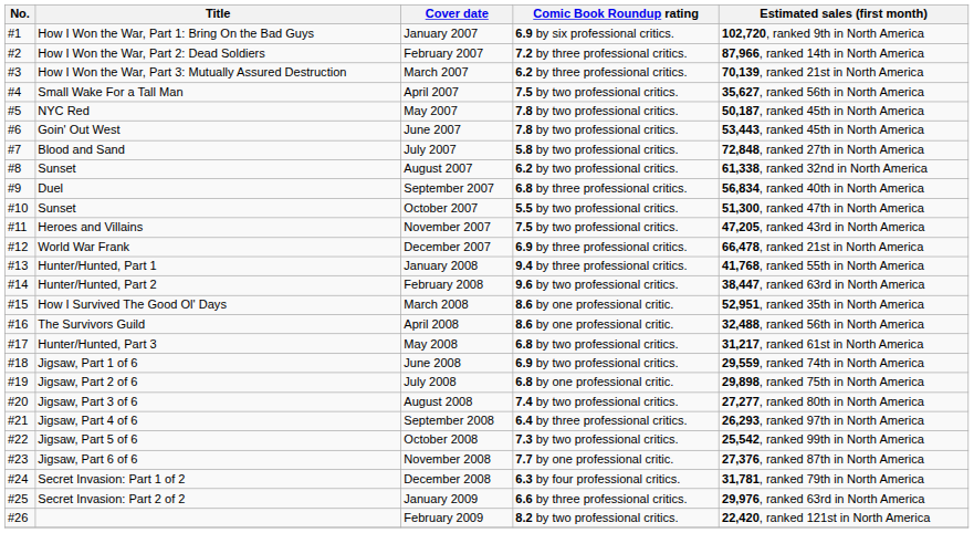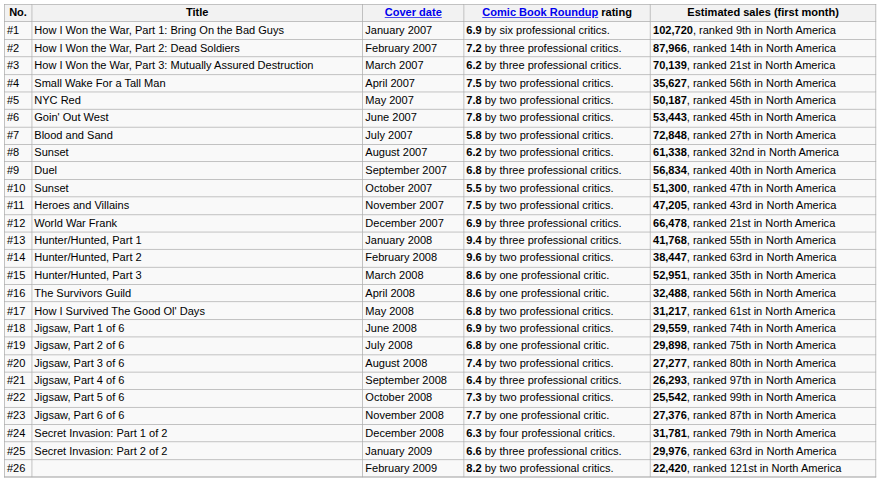March 2008 | Title: How I Survived The Good Ol' Days -> Hunter/Hunted, Part 3
May 2008 | Title: Hunter/Hunted, Part 3 -> How I Survived The Good Ol' Days
